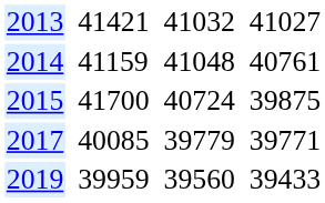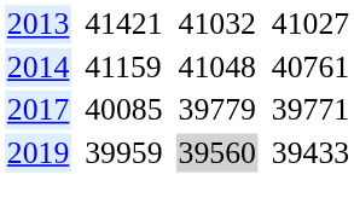- row: 2015 | 41700 | 40724 | 39875
2019 | column 5: no background -> lightgrey background
